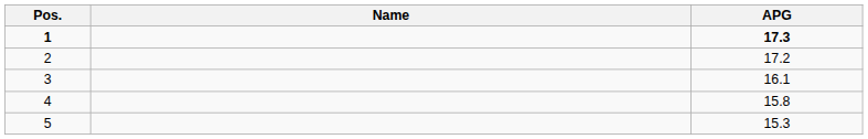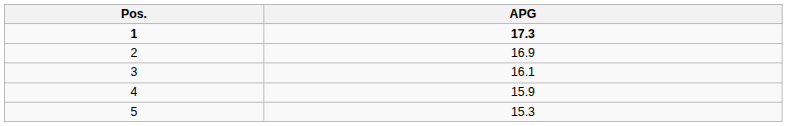- column: Name
2 | APG: 17.2 -> 16.9
4 | APG: 15.8 -> 15.9
